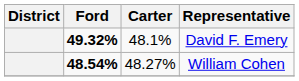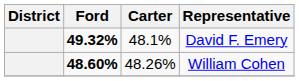William Cohen | Ford: 48.54% -> 48.60%
William Cohen | Carter: 48.27% -> 48.26%
